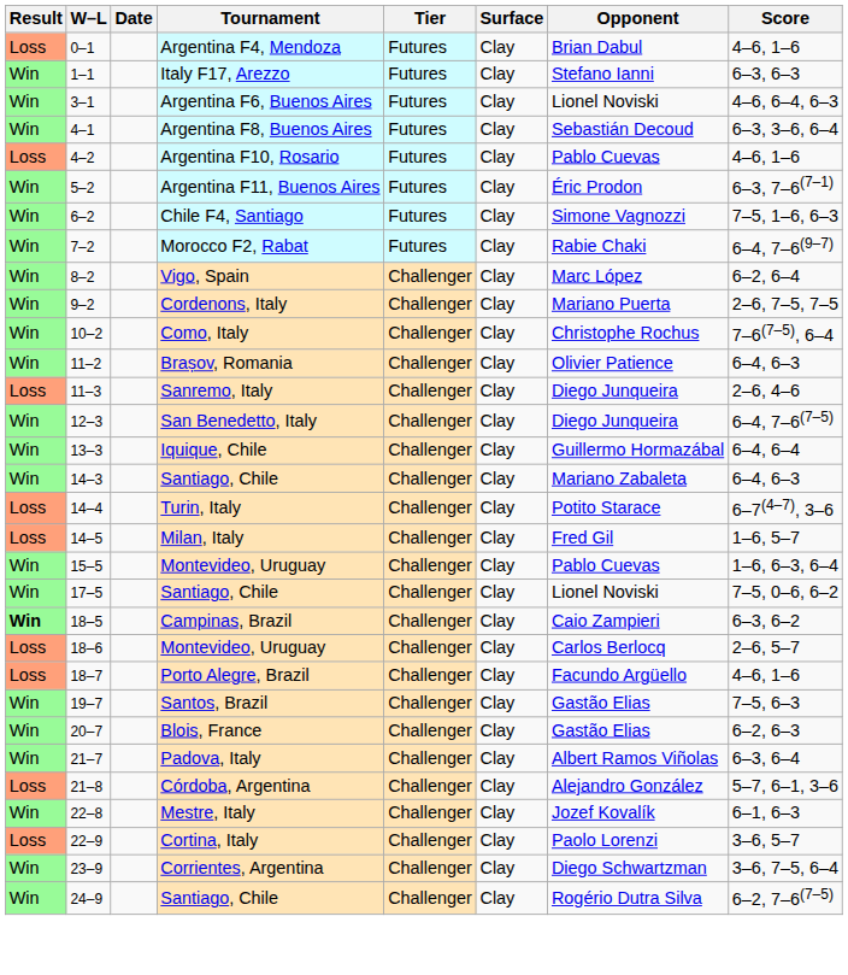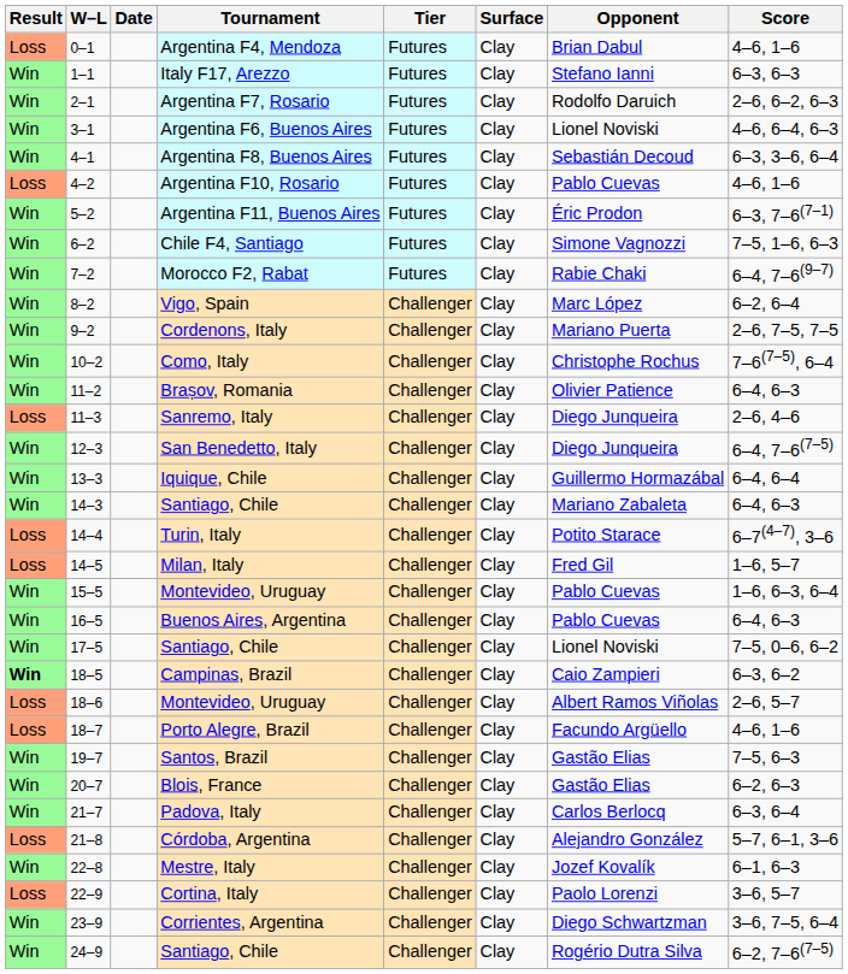+ row: Win | 2–1 | Argentina F7, Rosario | Futures | Clay | Rodolfo Daruich | 2–6, 6–2, 6–3
+ row: Win | 16–5 | Buenos Aires, Argentina | Challenger | Clay | Pablo Cuevas | 6–4, 6–3
18–6 / Montevideo, Uruguay | Opponent: Carlos Berlocq -> Albert Ramos Viñolas
Padova, Italy | Opponent: Albert Ramos Viñolas -> Carlos Berlocq
